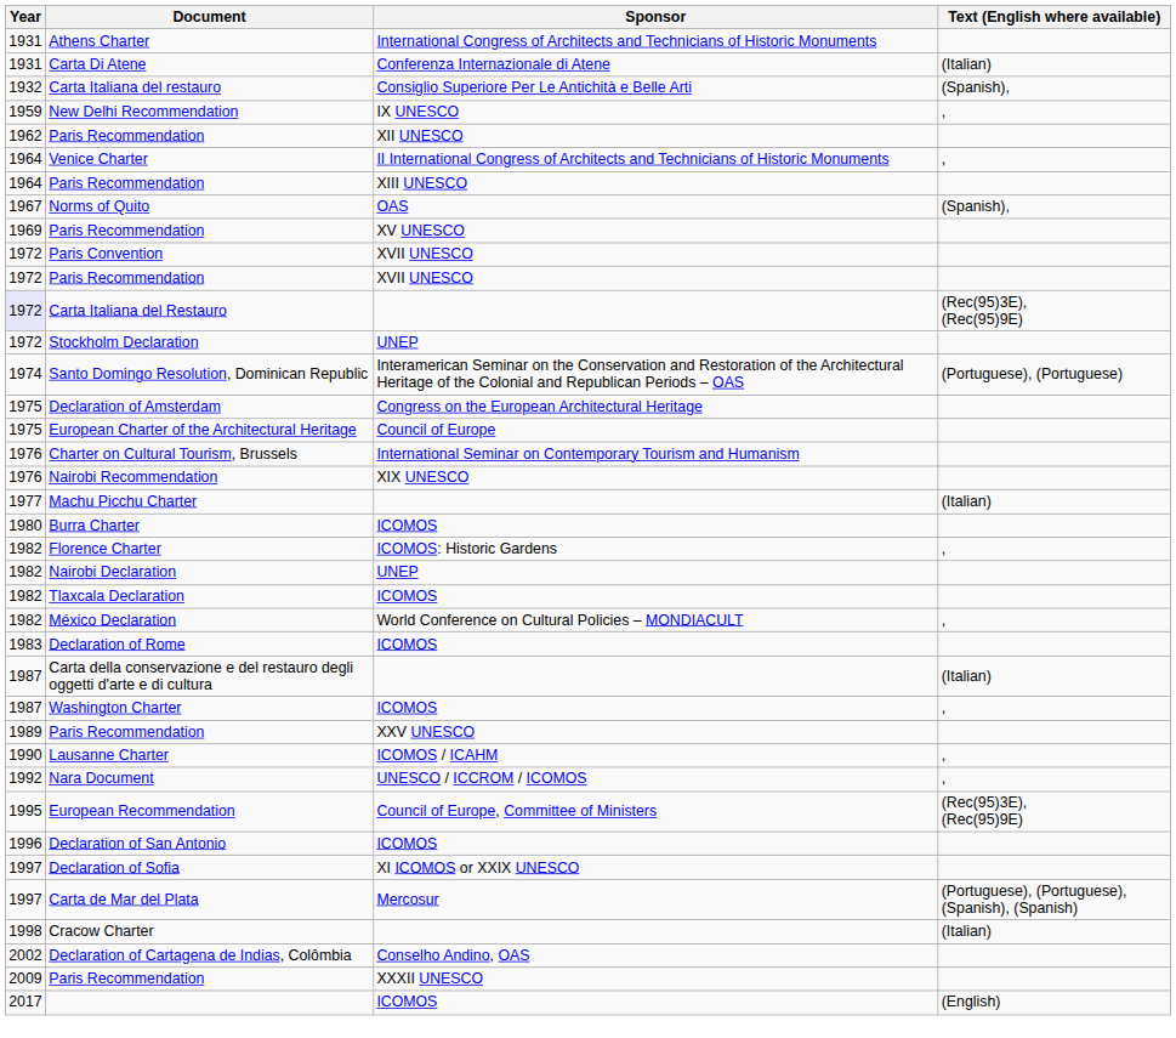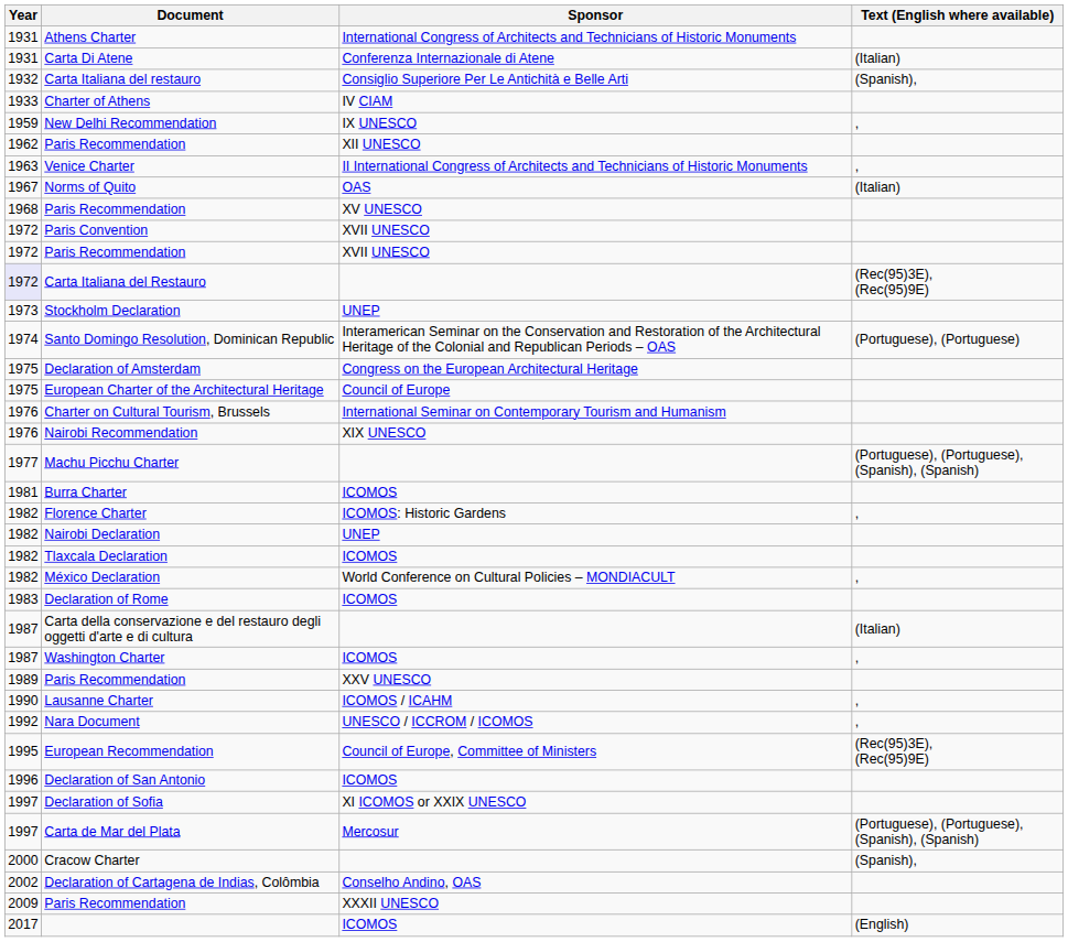+ row: 1933 | Charter of Athens | IV CIAM
Venice Charter | Year: 1964 -> 1963
- row: 1964 | Paris Recommendation | XIII UNESCO
Norms of Quito | Text (English where available): (Spanish), -> (Italian)
Paris Recommendation / XV UNESCO | Year: 1969 -> 1968
Stockholm Declaration | Year: 1972 -> 1973
Machu Picchu Charter | Text (English where available): (Italian) -> (Portuguese), (Portuguese), (Spanish), (Spanish)
Burra Charter | Year: 1980 -> 1981
Cracow Charter | Year: 1998 -> 2000
Cracow Charter | Text (English where available): (Italian) -> (Spanish),
